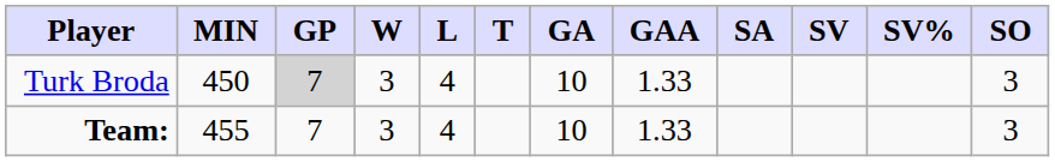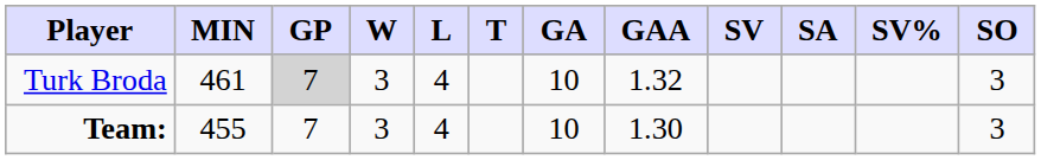columns swapped: SA <-> SV
Turk Broda | MIN: 450 -> 461
Turk Broda | GAA: 1.33 -> 1.32
Team: | GAA: 1.33 -> 1.30
